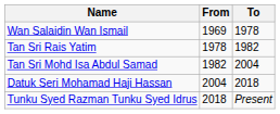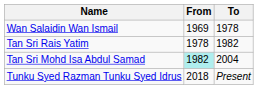Tan Sri Mohd Isa Abdul Samad | From: no background -> paleturquoise background
- row: Datuk Seri Mohamad Haji Hassan | 2004 | 2018
